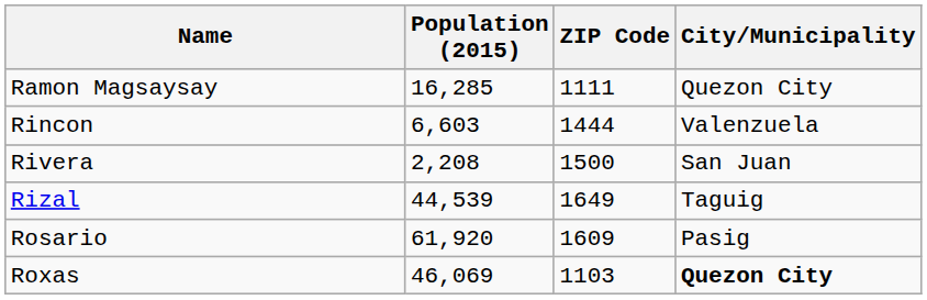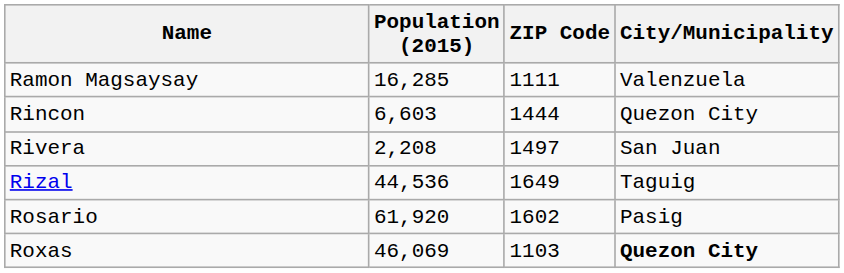Ramon Magsaysay | City/Municipality: Quezon City -> Valenzuela
Rincon | City/Municipality: Valenzuela -> Quezon City
Rivera | ZIP Code: 1500 -> 1497
Rizal | Population (2015): 44,539 -> 44,536
Rosario | ZIP Code: 1609 -> 1602
